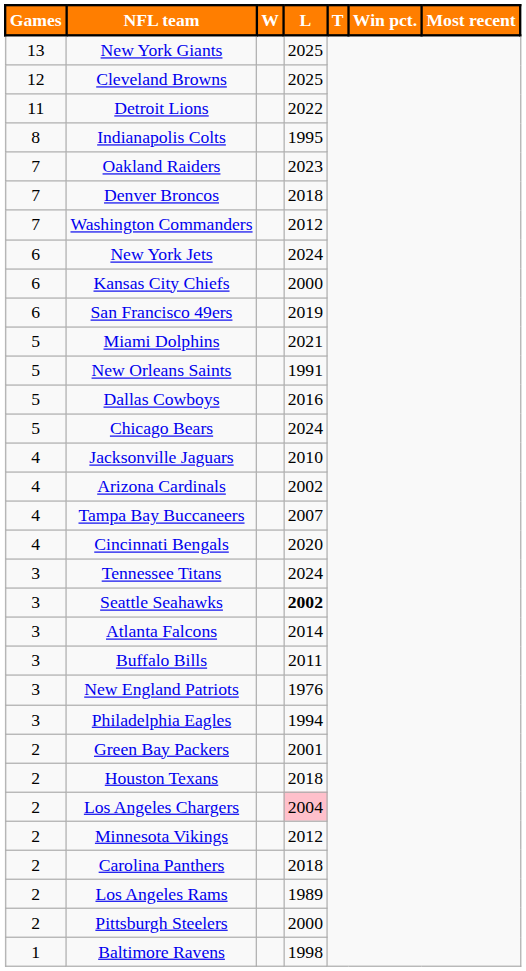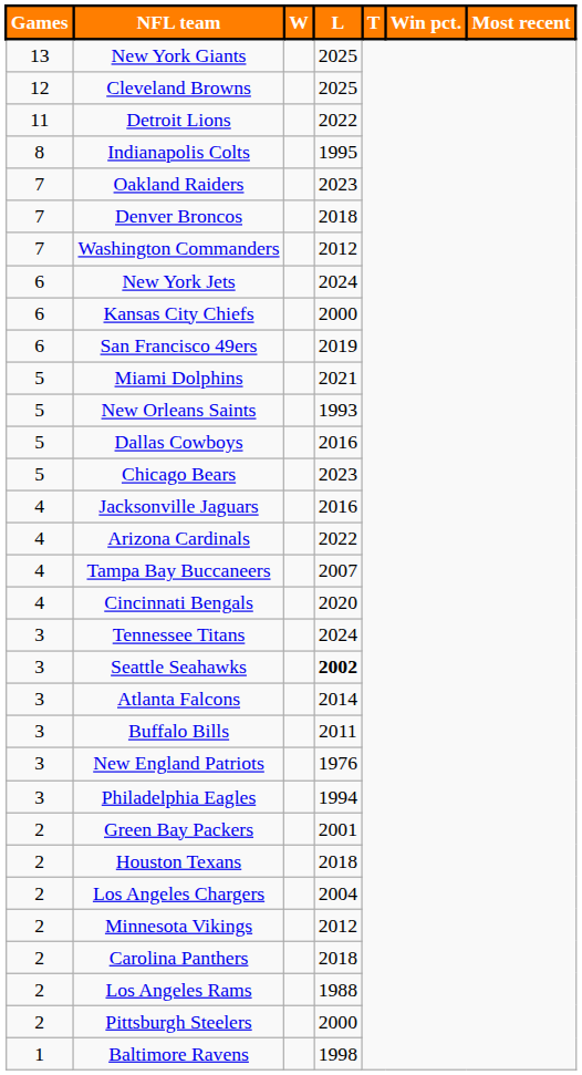New Orleans Saints | L: 1991 -> 1993
Chicago Bears | L: 2024 -> 2023
Jacksonville Jaguars | L: 2010 -> 2016
Arizona Cardinals | L: 2002 -> 2022
Los Angeles Chargers | L: pink background -> no background
Los Angeles Rams | L: 1989 -> 1988
